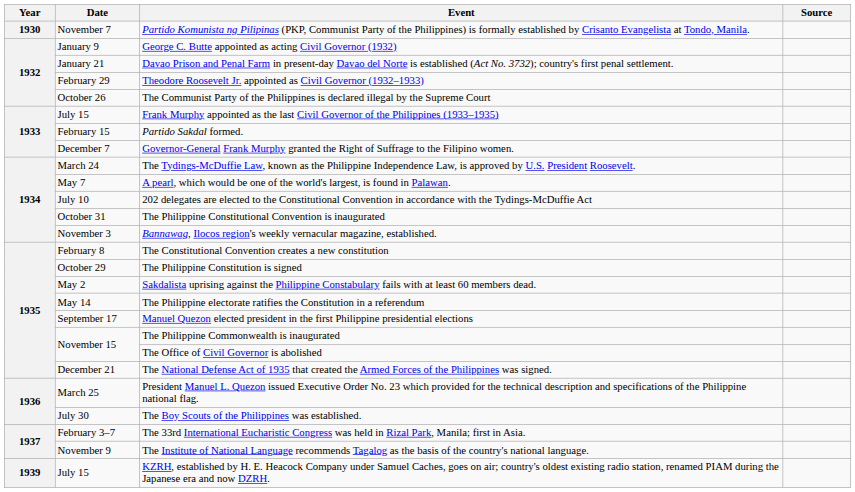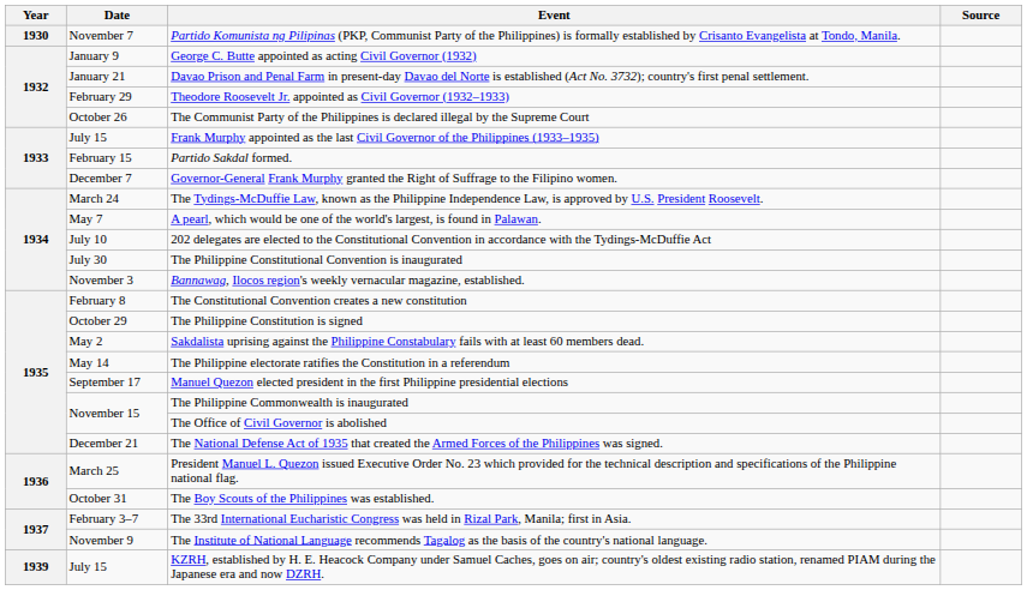The Philippine Constitutional Convention is inaugurated | Date: October 31 -> July 30
The Boy Scouts of the Philippines was established. | Date: July 30 -> October 31
